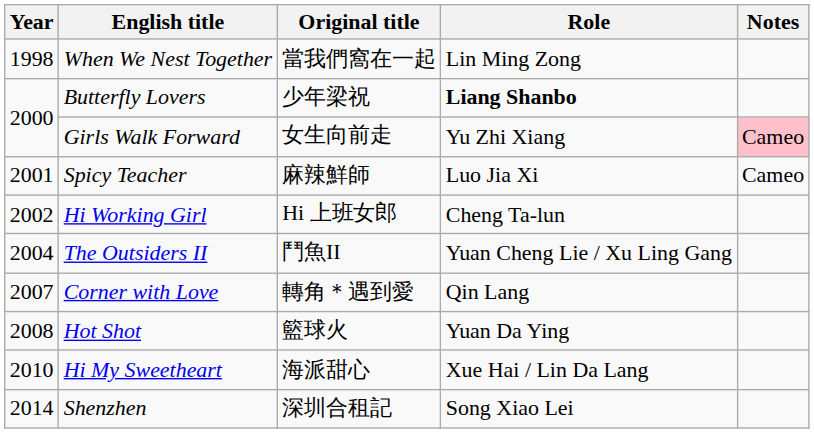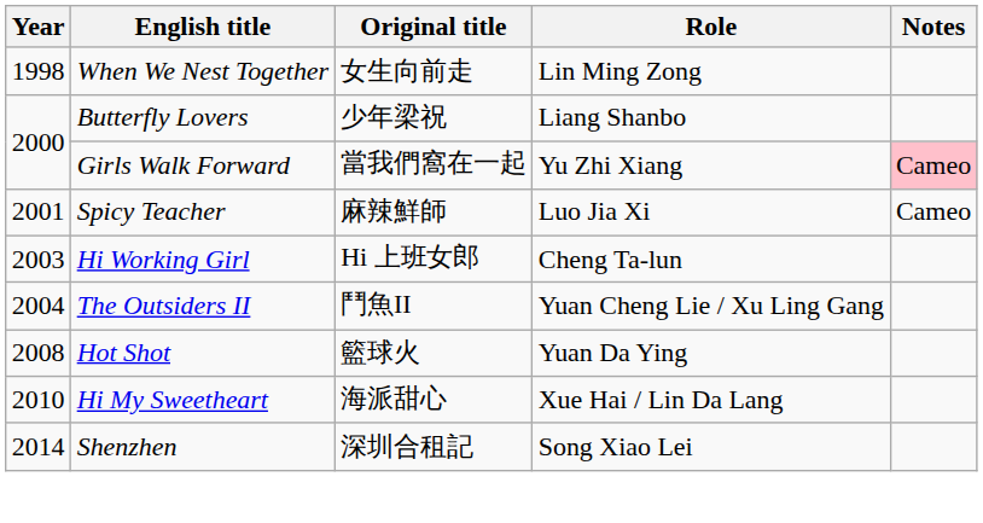When We Nest Together | Original title: 當我們窩在一起 -> 女生向前走
Butterfly Lovers | Role: bold -> normal
Girls Walk Forward | Original title: 女生向前走 -> 當我們窩在一起
Hi Working Girl | Year: 2002 -> 2003
- row: 2007 | Corner with Love | 轉角＊遇到愛 | Qin Lang
